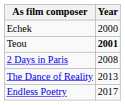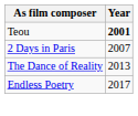- row: Echek | 2000
2 Days in Paris | Year: 2008 -> 2007
